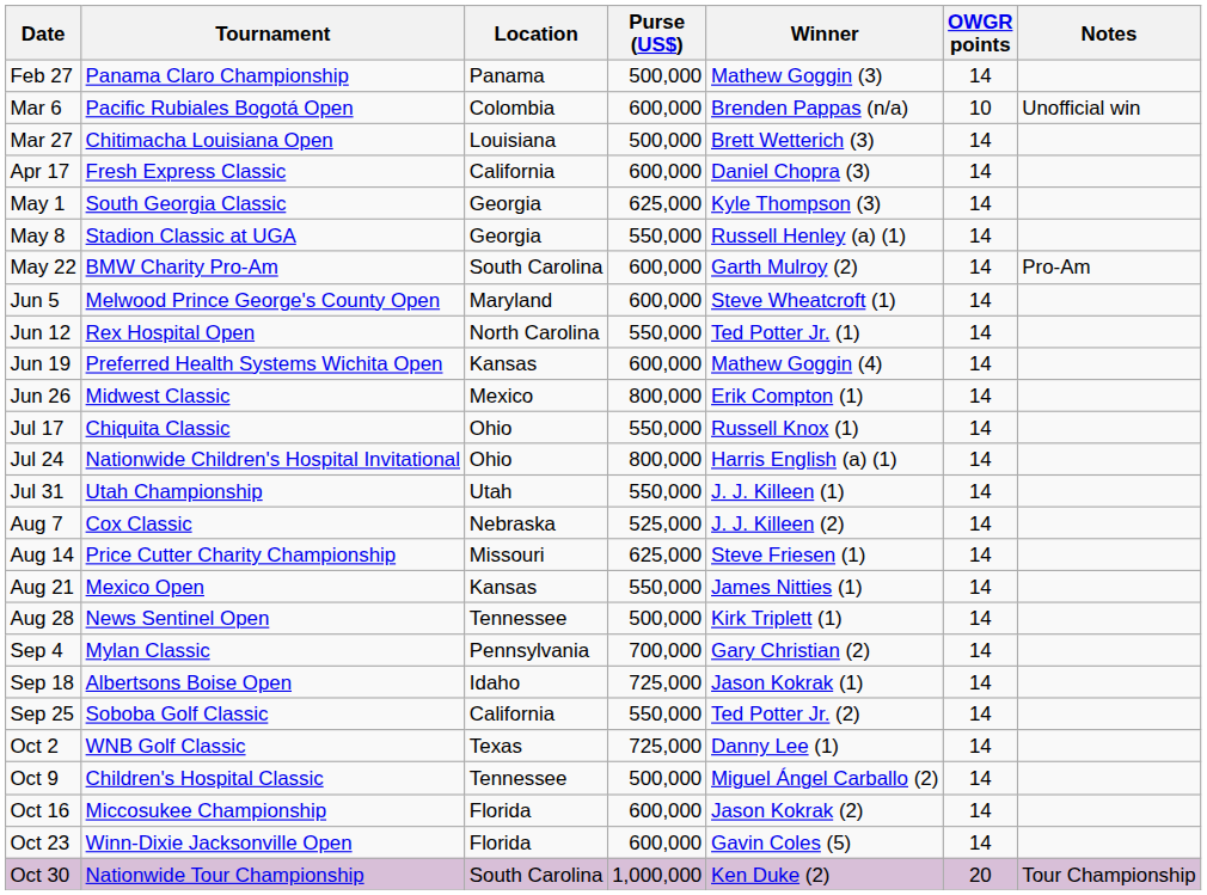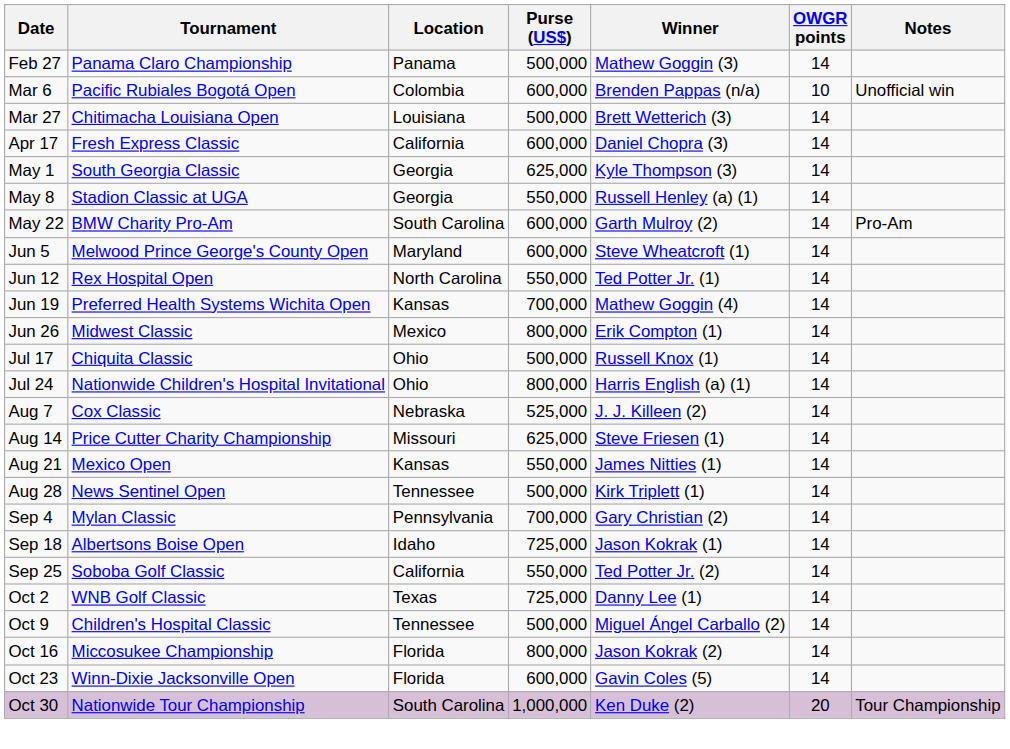Jun 19 | Purse (US$): 600,000 -> 700,000
Jul 17 | Purse (US$): 550,000 -> 500,000
- row: Jul 31 | Utah Championship | Utah | 550,000 | J. J. Killeen (1) | 14
Oct 16 | Purse (US$): 600,000 -> 800,000
